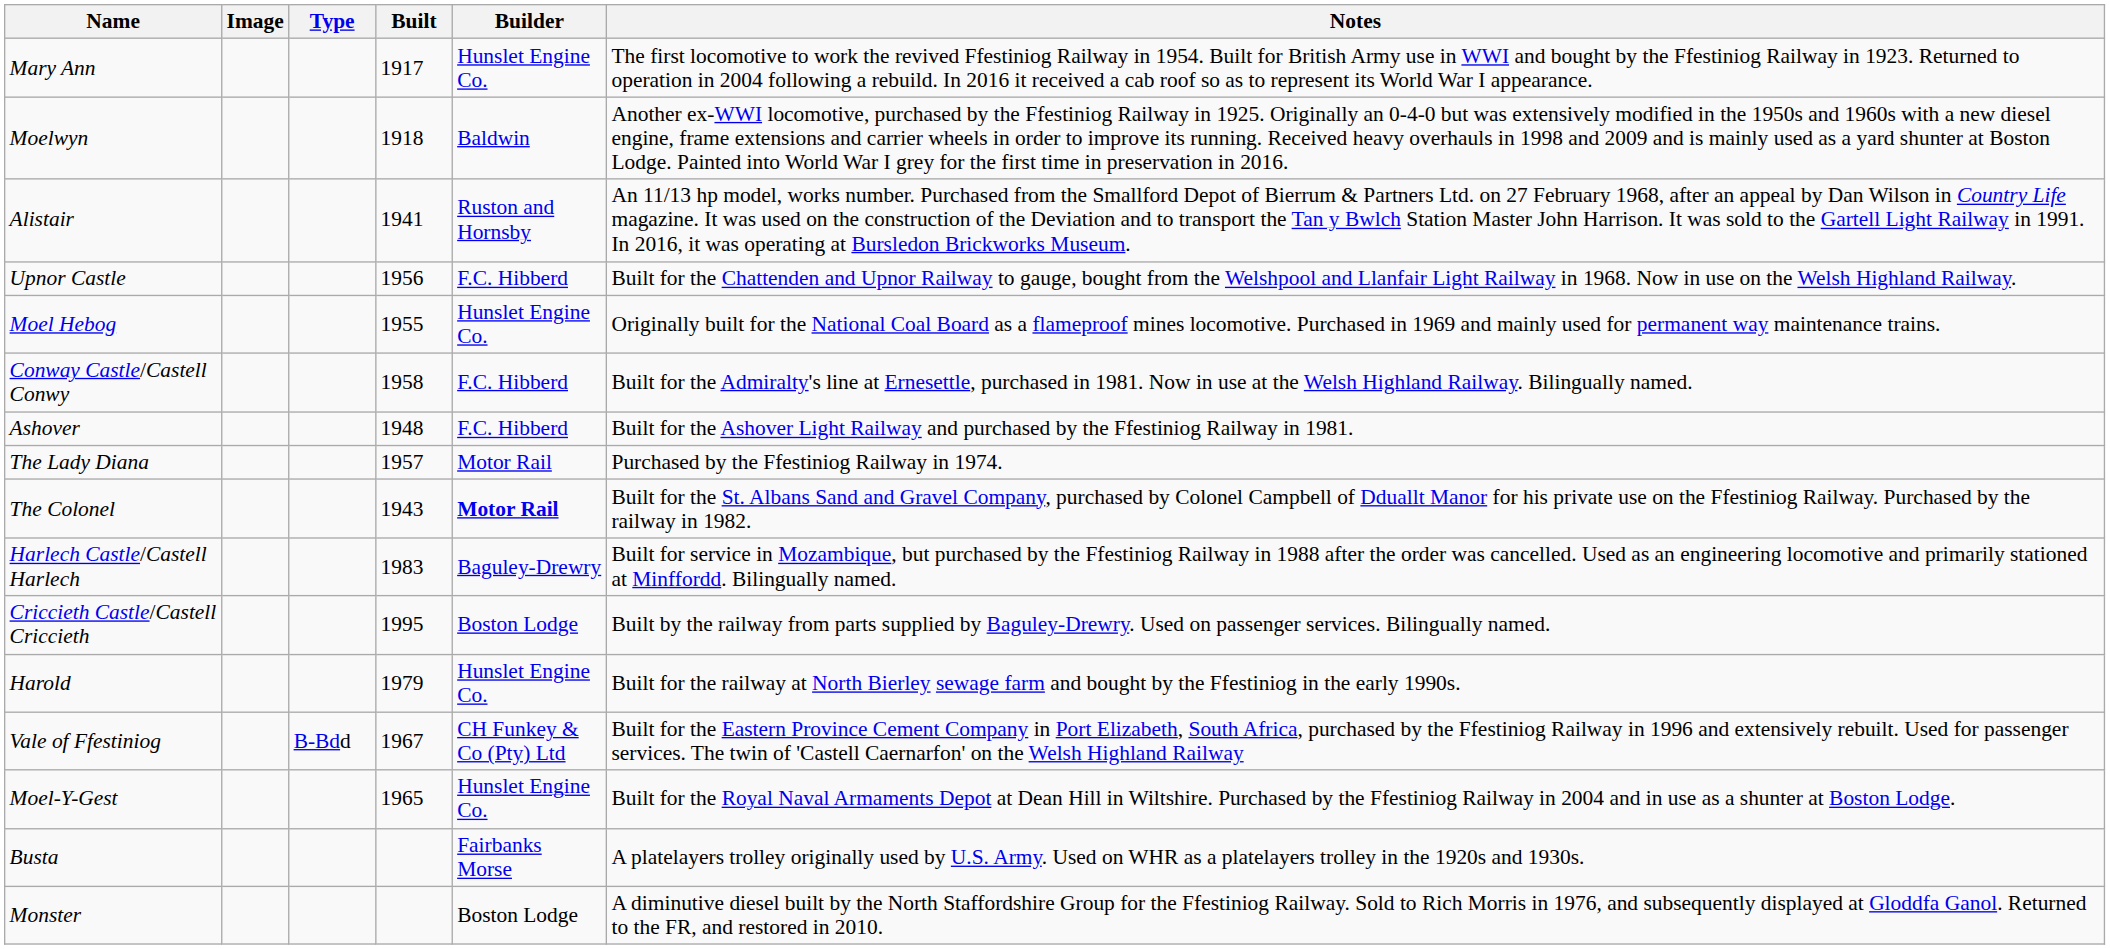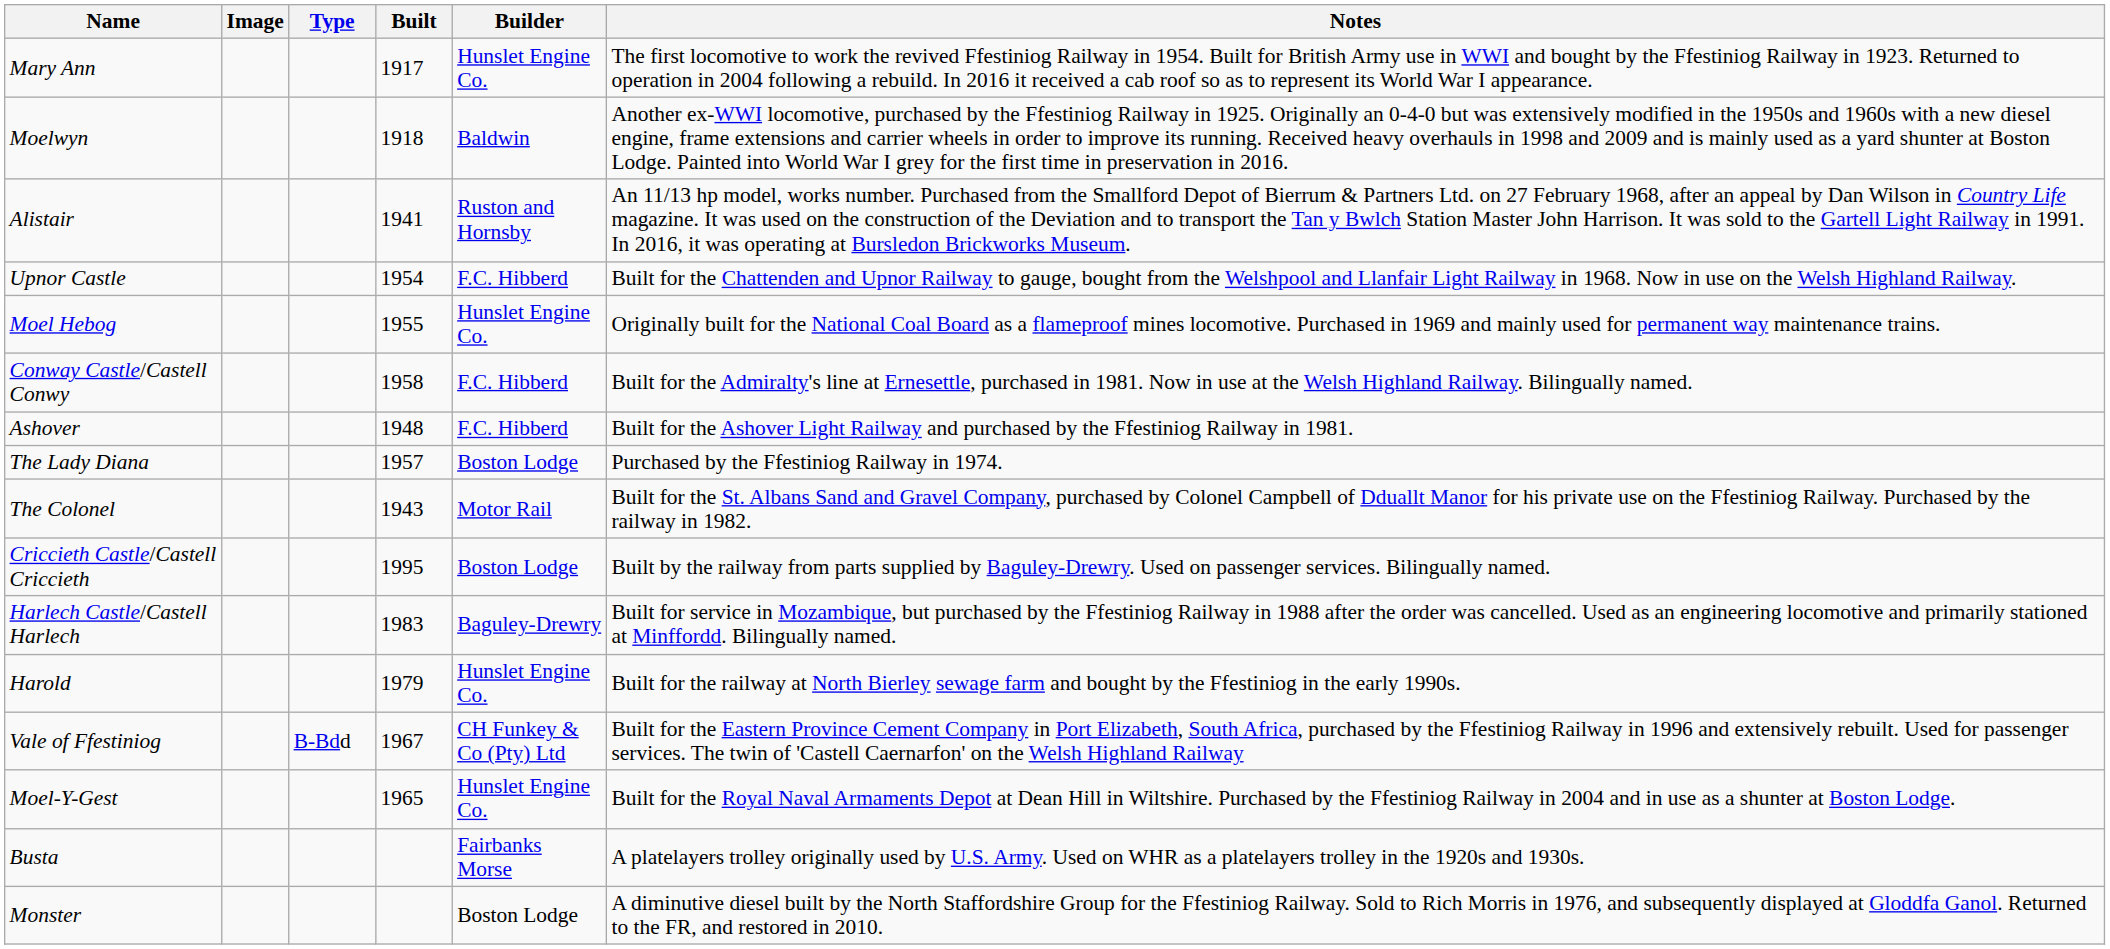Upnor Castle | Built: 1956 -> 1954
The Lady Diana | Builder: Motor Rail -> Boston Lodge
The Colonel | Builder: bold -> normal
rows swapped: Criccieth Castle/Castell Criccieth <-> Harlech Castle/Castell Harlech
